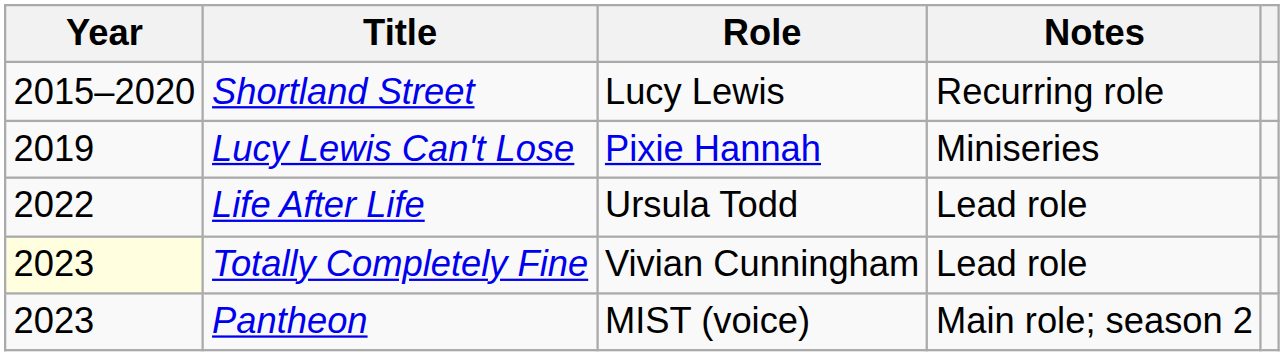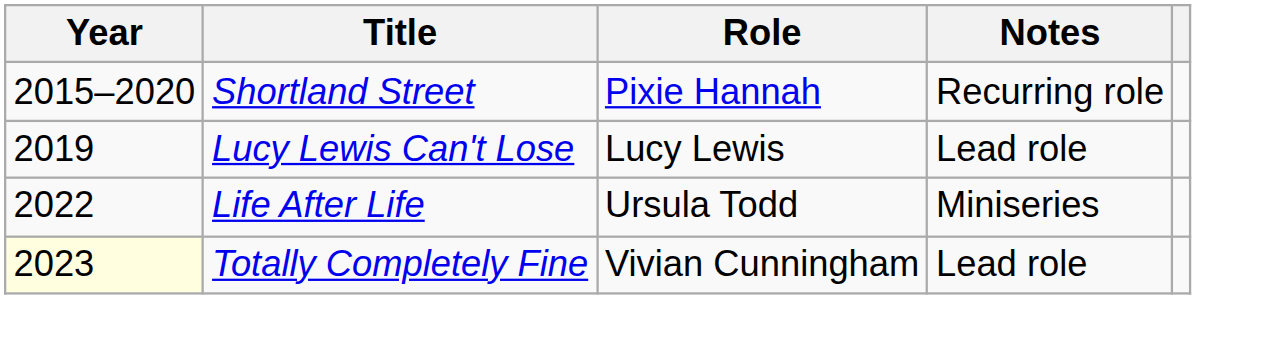Shortland Street | Role: Lucy Lewis -> Pixie Hannah
Lucy Lewis Can't Lose | Role: Pixie Hannah -> Lucy Lewis
Lucy Lewis Can't Lose | Notes: Miniseries -> Lead role
Life After Life | Notes: Lead role -> Miniseries
- row: 2023 | Pantheon | MIST (voice) | Main role; season 2
